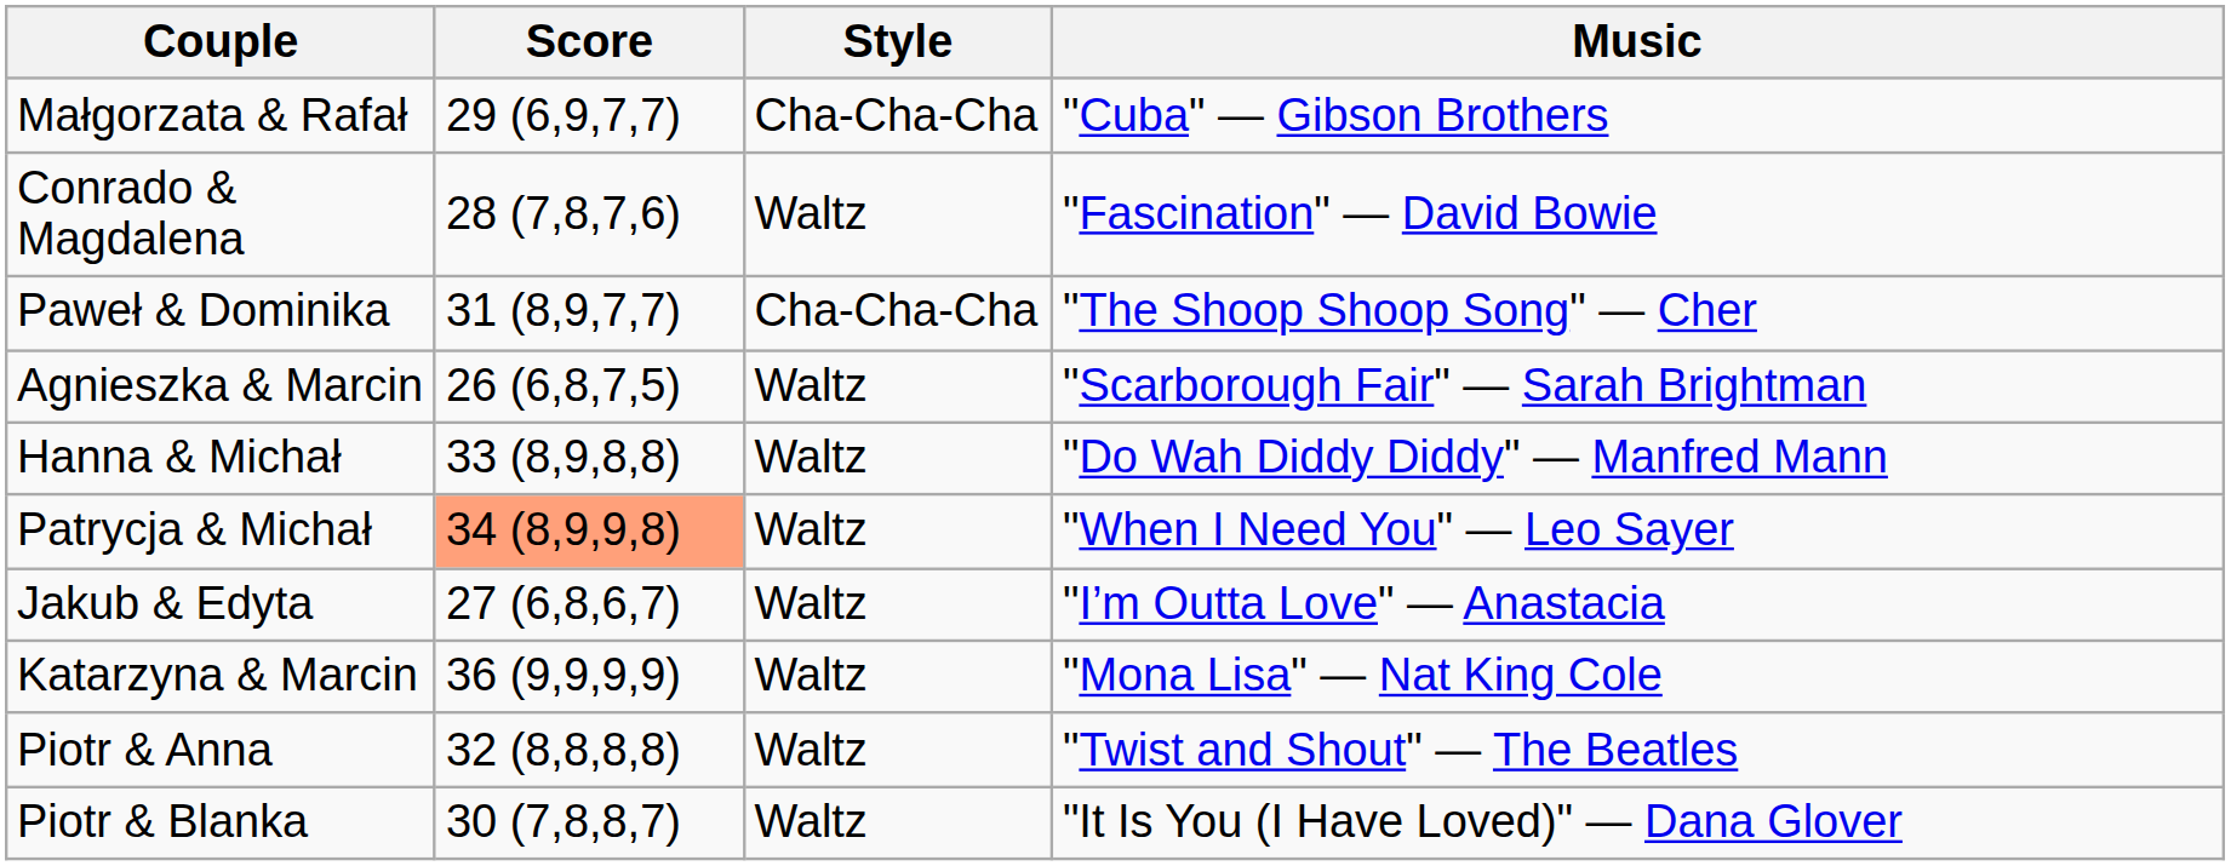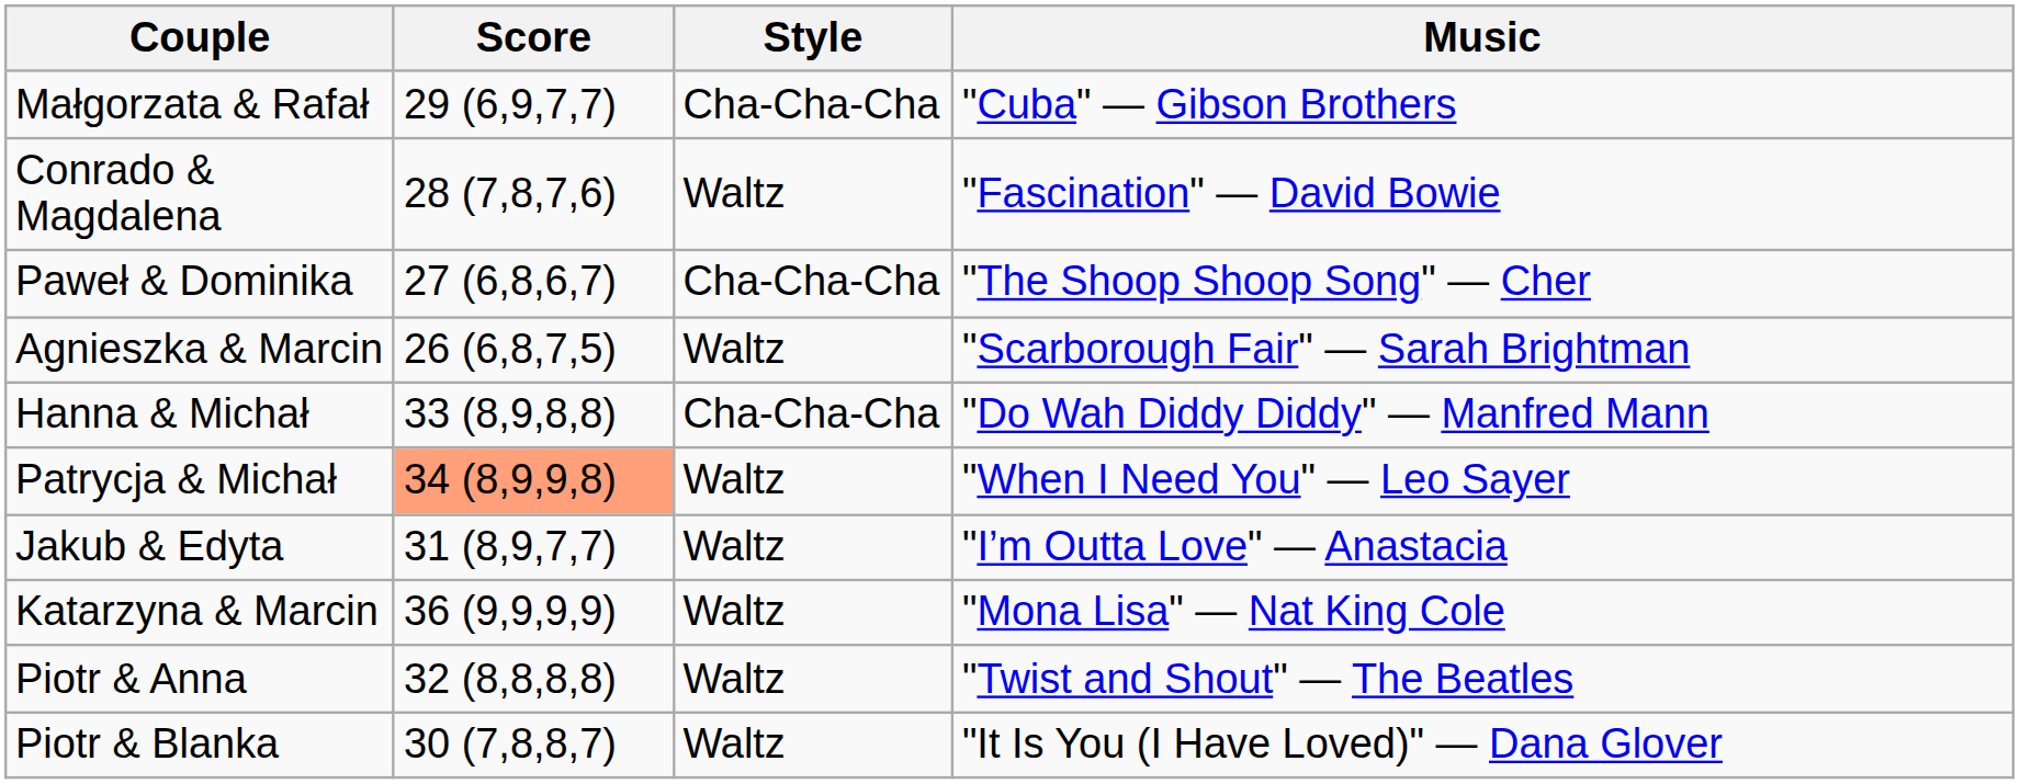Paweł & Dominika | Score: 31 (8,9,7,7) -> 27 (6,8,6,7)
Hanna & Michał | Style: Waltz -> Cha-Cha-Cha
Jakub & Edyta | Score: 27 (6,8,6,7) -> 31 (8,9,7,7)
